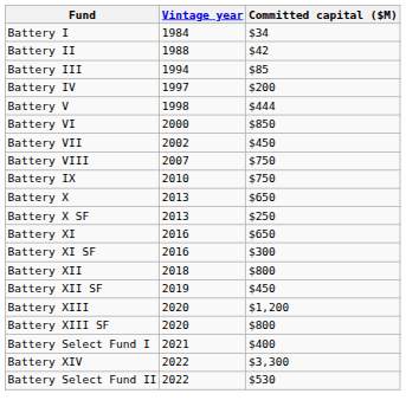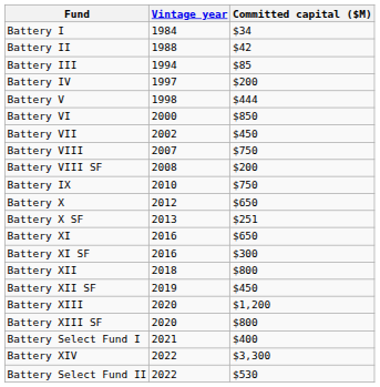+ row: Battery VIII SF | 2008 | $200
Battery X | Vintage year: 2013 -> 2012
Battery X SF | Committed capital ($M): $250 -> $251
